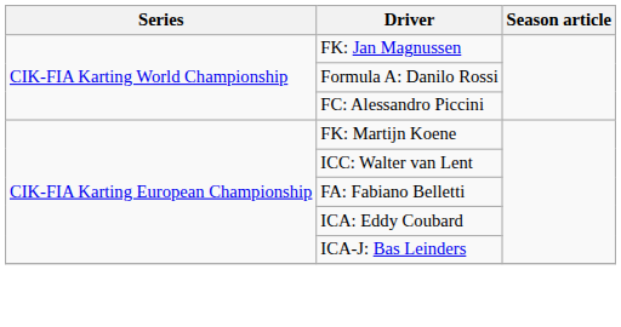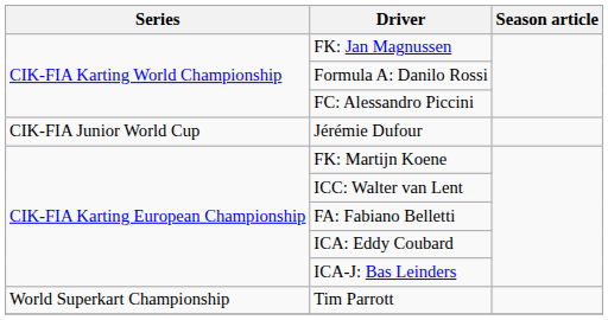+ row: CIK-FIA Junior World Cup | Jérémie Dufour
+ row: World Superkart Championship | Tim Parrott
